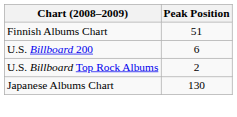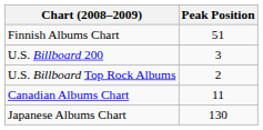U.S. Billboard 200 | Peak Position: 6 -> 3
+ row: Canadian Albums Chart | 11
